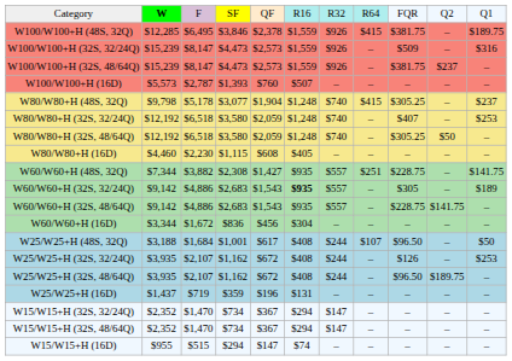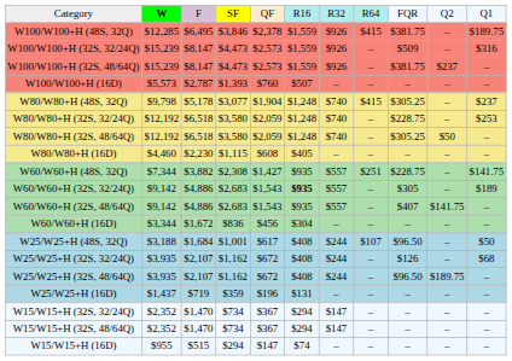W80/W80+H (32S, 32/24Q) | column 9: $407 -> $228.75
W60/W60+H (32S, 48/64Q) | column 9: $228.75 -> $407
W25/W25+H (32S, 32/24Q) | column 11: $253 -> $68
